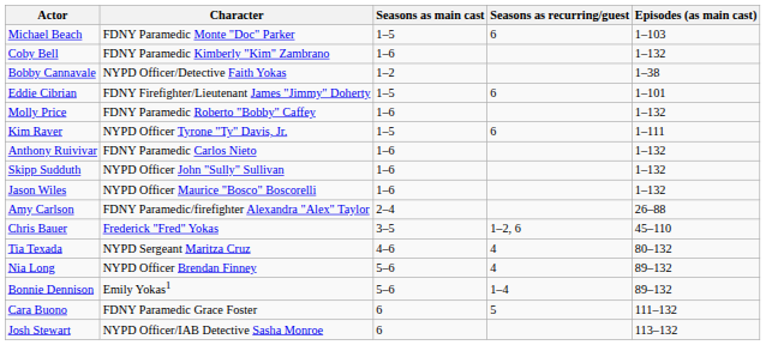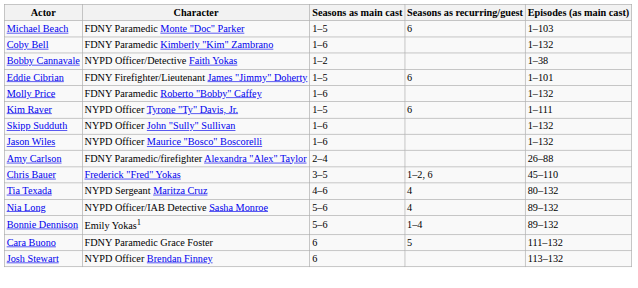- row: Anthony Ruivivar | FDNY Paramedic Carlos Nieto | 1–6 | 1–132
Nia Long | Character: NYPD Officer Brendan Finney -> NYPD Officer/IAB Detective Sasha Monroe
Josh Stewart | Character: NYPD Officer/IAB Detective Sasha Monroe -> NYPD Officer Brendan Finney
